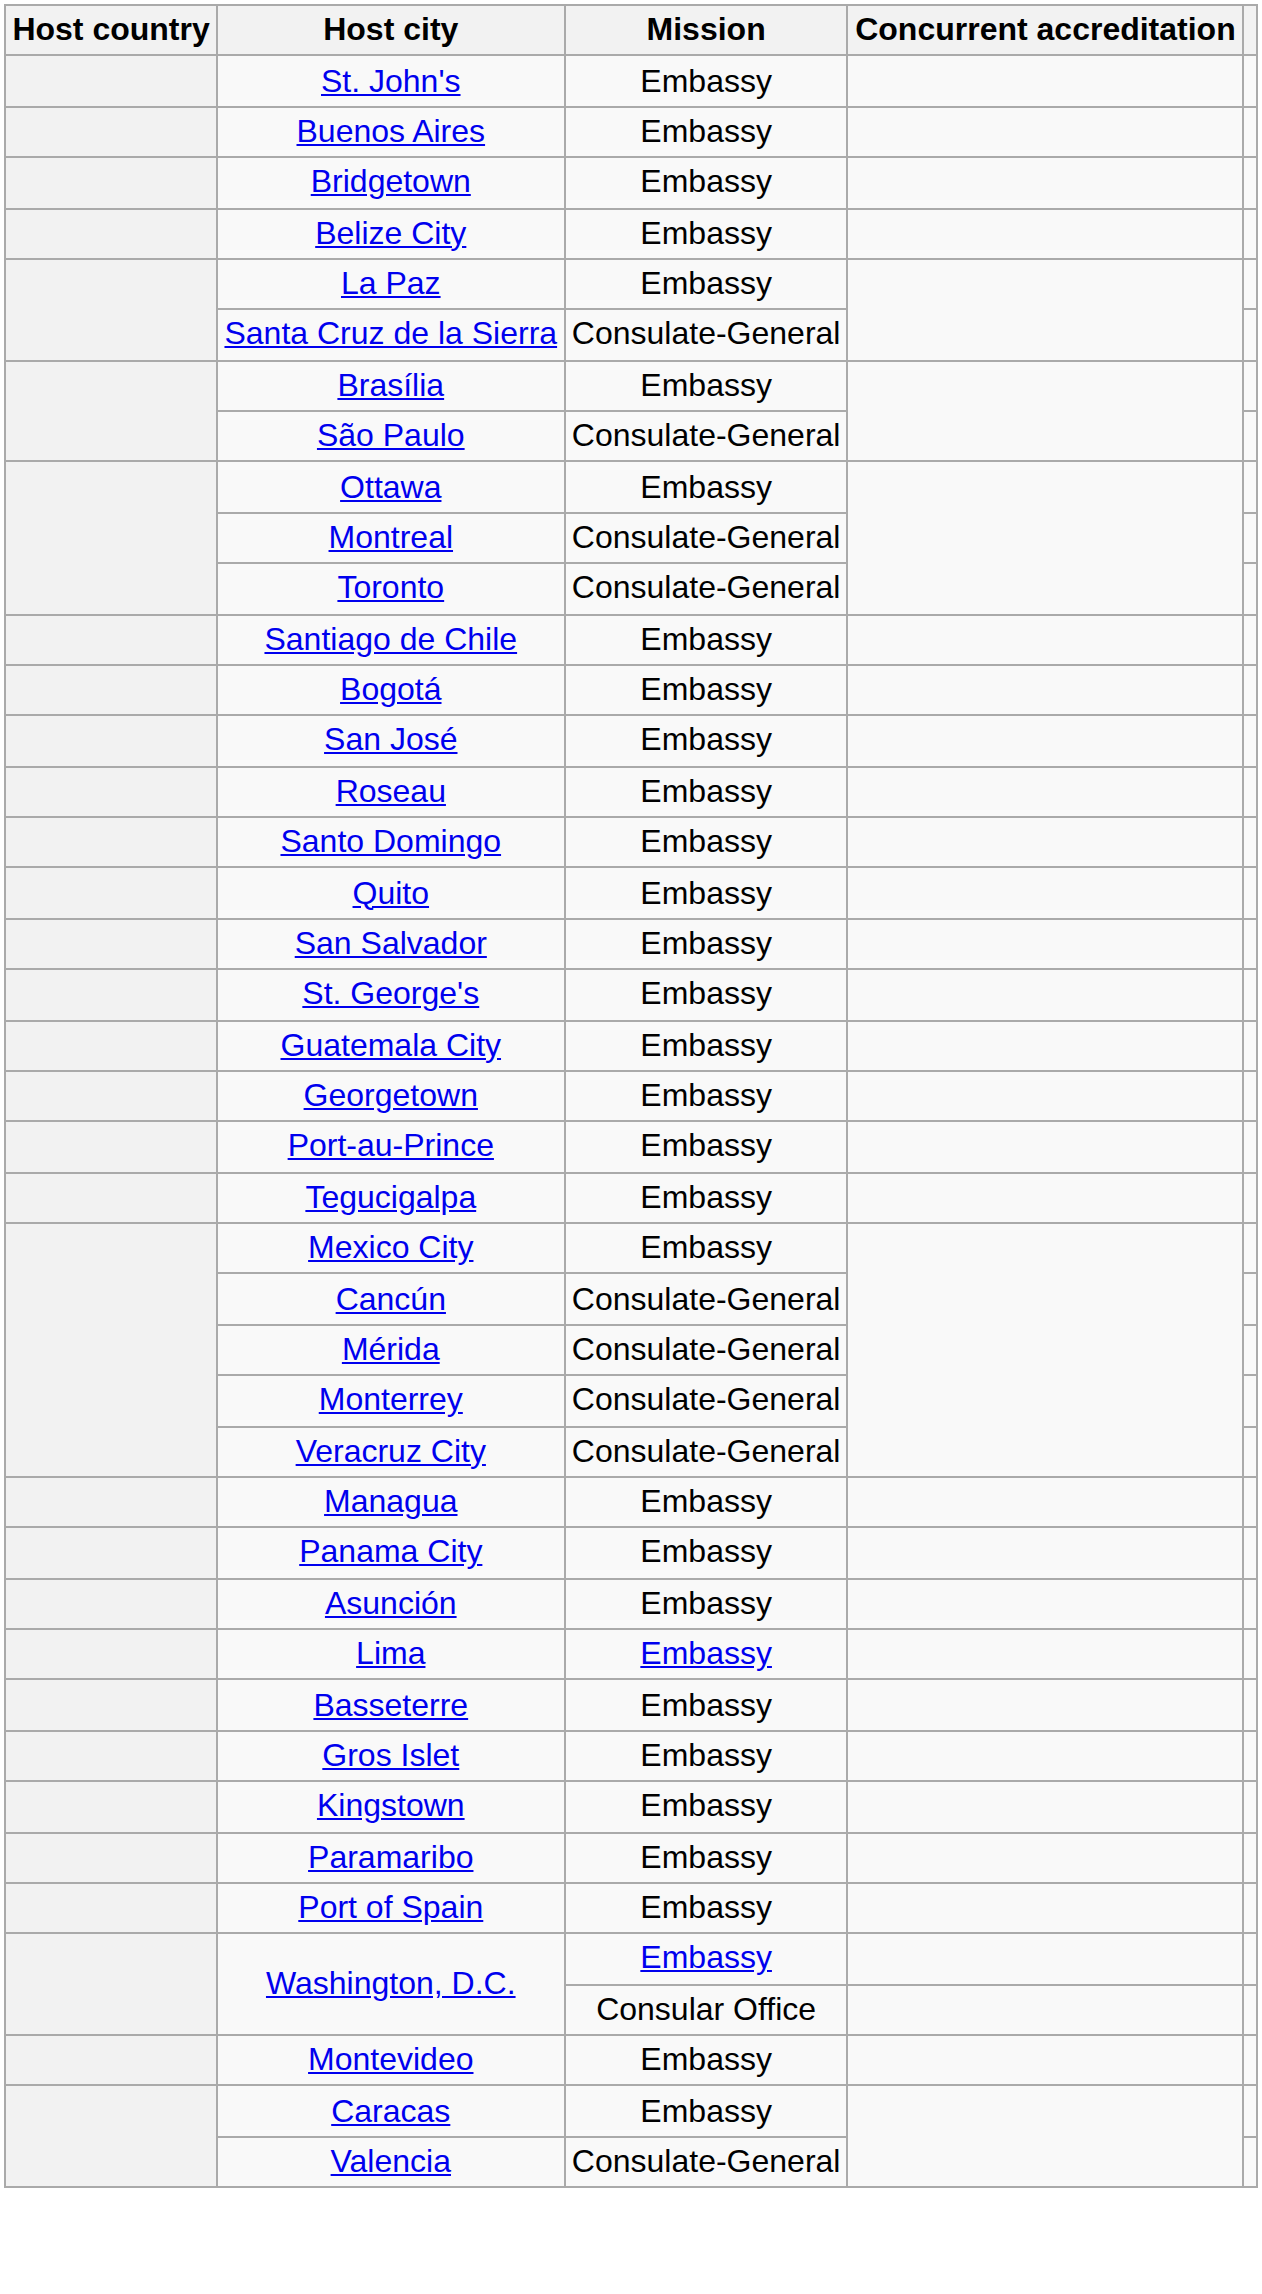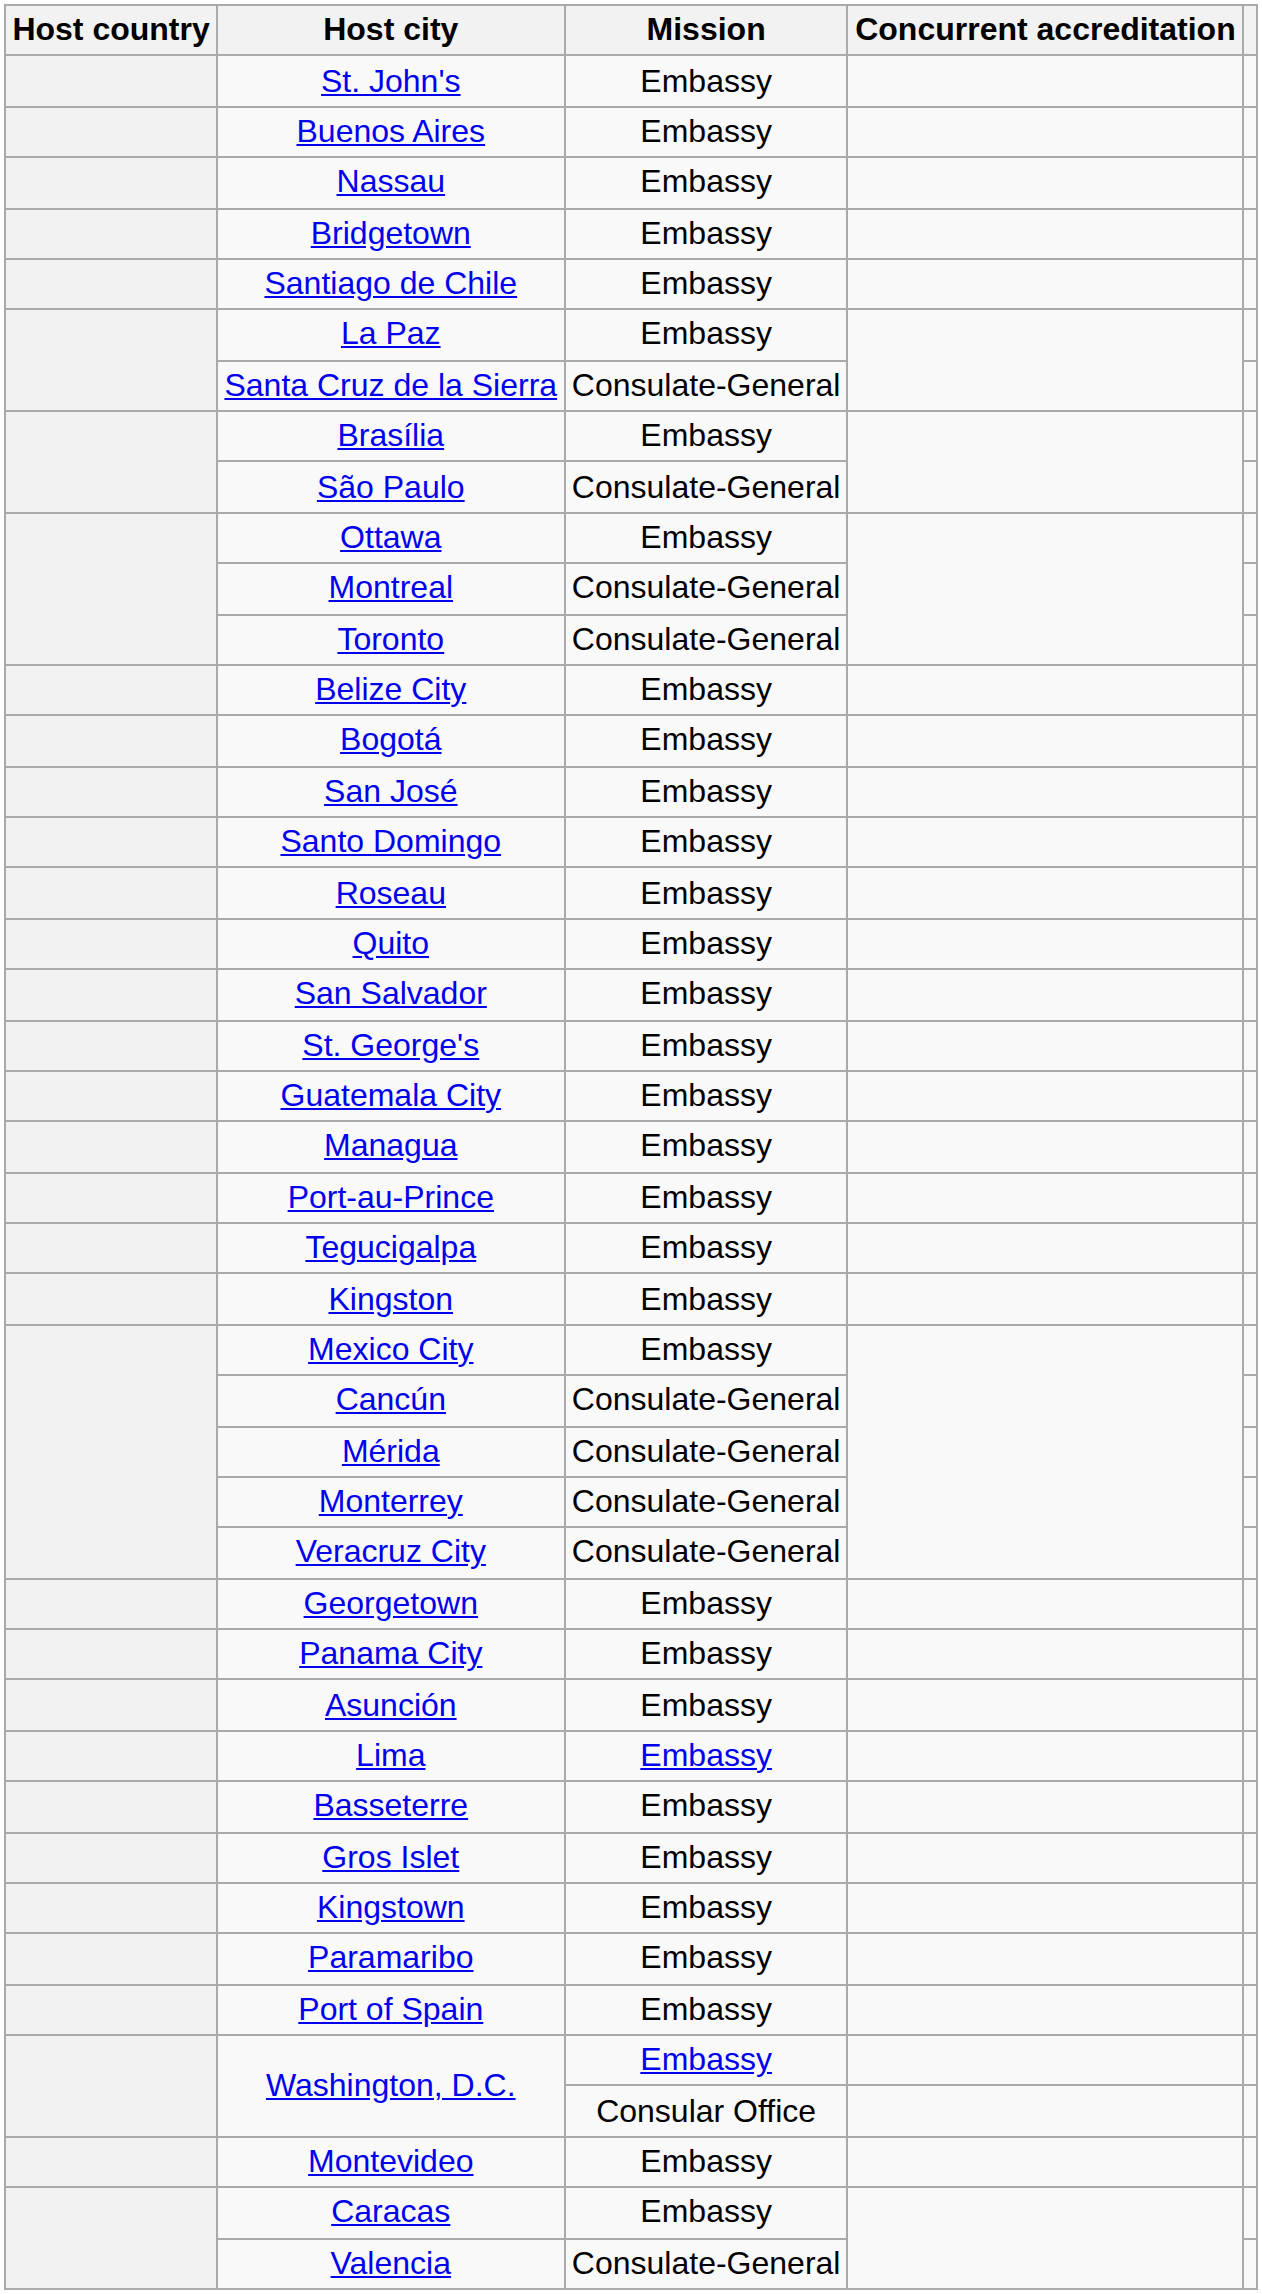+ row: Nassau | Embassy
rows swapped: Belize City <-> Santiago de Chile
rows swapped: Roseau <-> Santo Domingo
rows swapped: Georgetown <-> Managua
+ row: Kingston | Embassy
